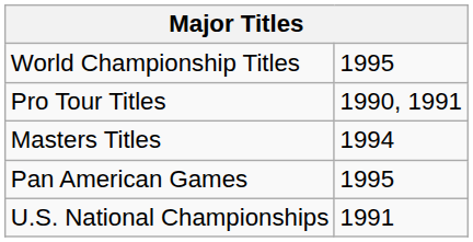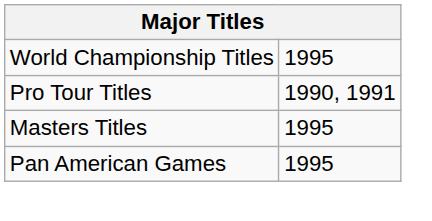Masters Titles | column 2: 1994 -> 1995
- row: U.S. National Championships | 1991
